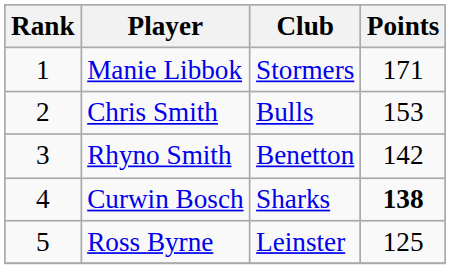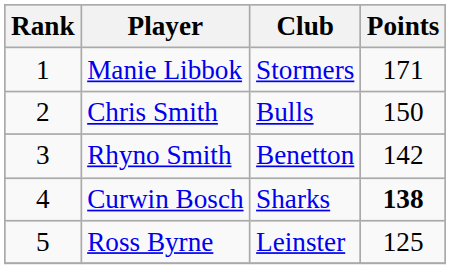Chris Smith | Points: 153 -> 150
